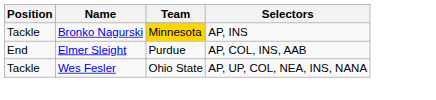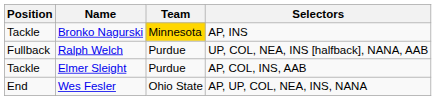+ row: Fullback | Ralph Welch | Purdue | UP, COL, NEA, INS [halfback], NANA, AAB
Elmer Sleight | Position: End -> Tackle
Wes Fesler | Position: Tackle -> End
